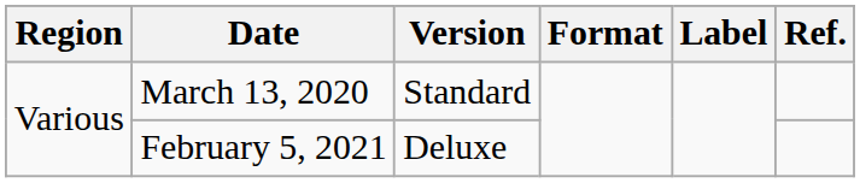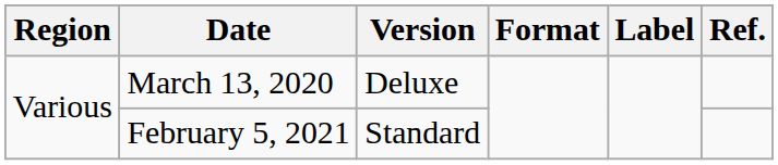March 13, 2020 | Version: Standard -> Deluxe
February 5, 2021 | Version: Deluxe -> Standard
